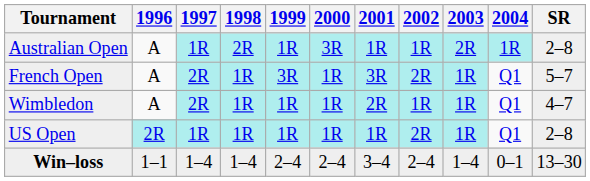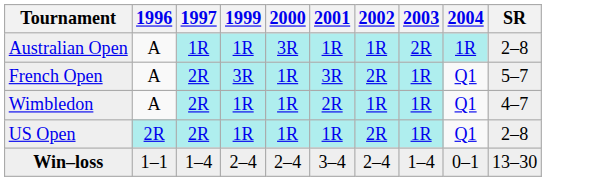- column: 1998 | 2R | 1R | 1R | 1R | 1–4
US Open | 1997: 1R -> 2R
